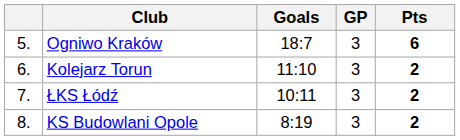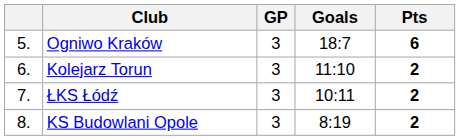columns swapped: GP <-> Goals
